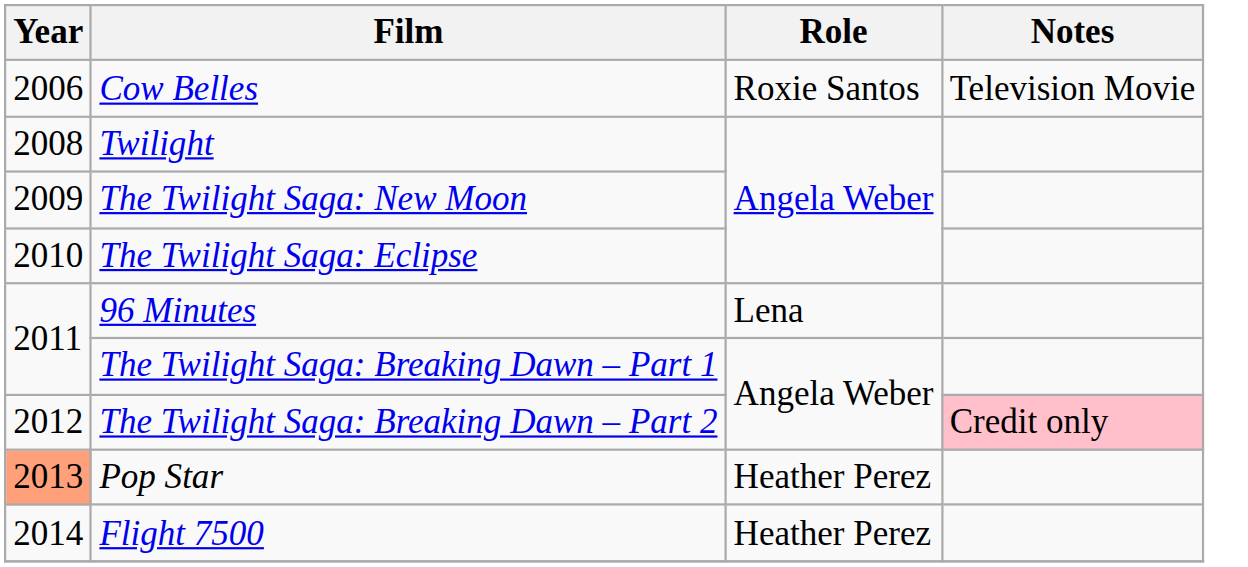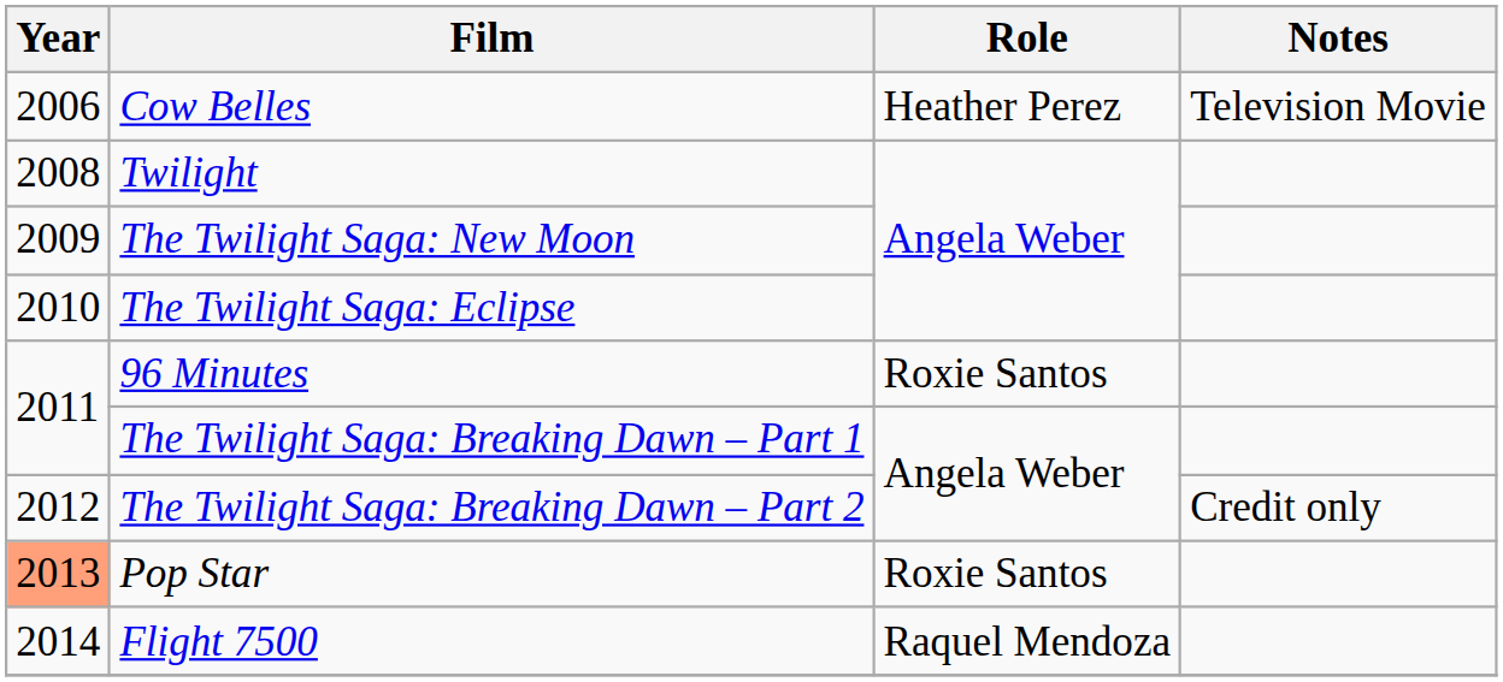Cow Belles | Role: Roxie Santos -> Heather Perez
96 Minutes | Role: Lena -> Roxie Santos
The Twilight Saga: Breaking Dawn – Part 2 | Notes: pink background -> no background
Pop Star | Role: Heather Perez -> Roxie Santos
Flight 7500 | Role: Heather Perez -> Raquel Mendoza
